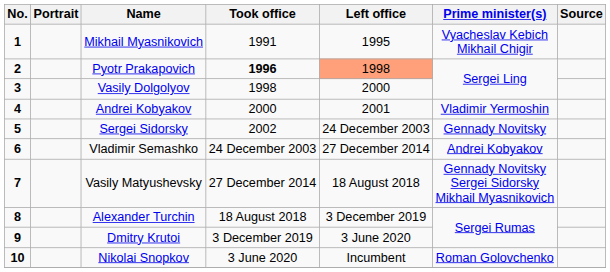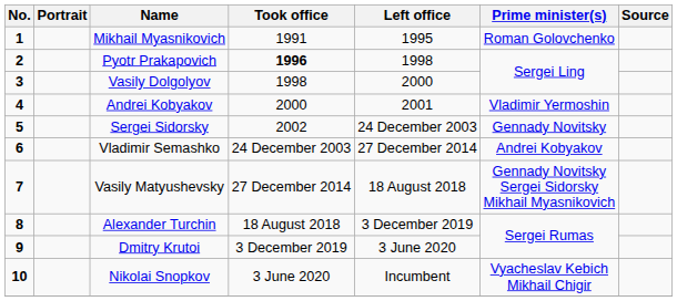Mikhail Myasnikovich | Prime minister(s): Vyacheslav Kebich Mikhail Chigir -> Roman Golovchenko
Pyotr Prakapovich | Left office: lightsalmon background -> no background
Nikolai Snopkov | Prime minister(s): Roman Golovchenko -> Vyacheslav Kebich Mikhail Chigir
